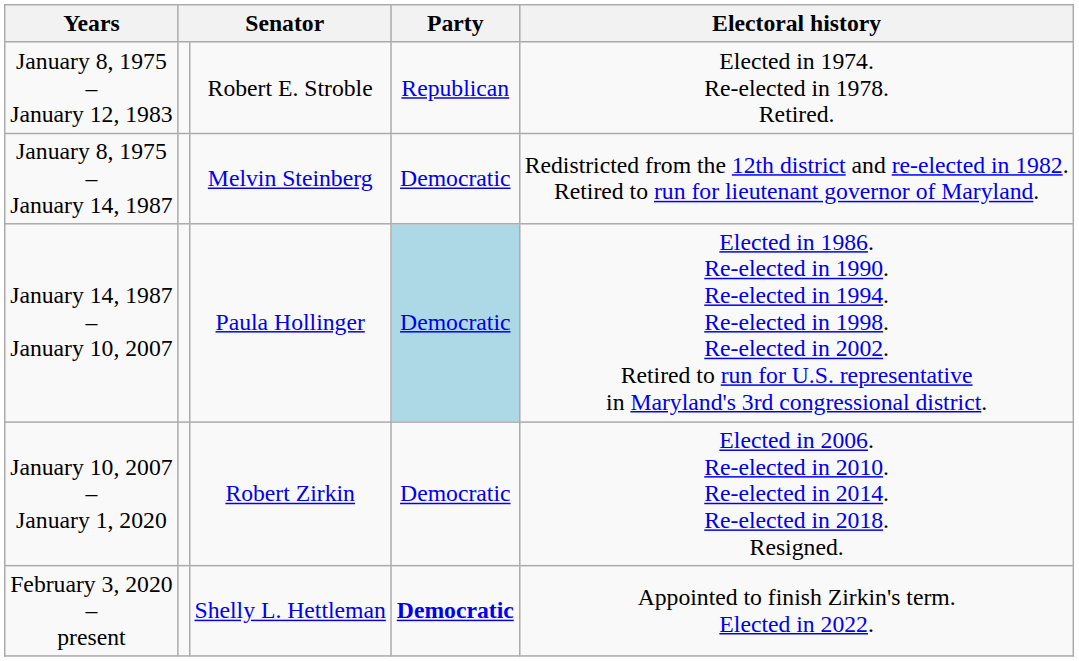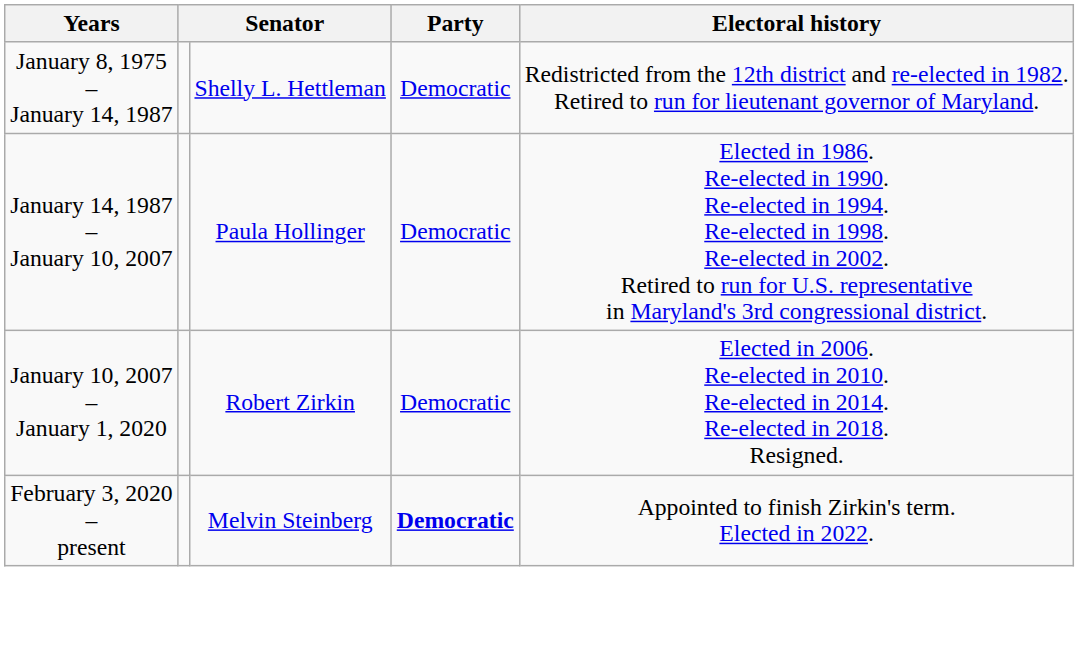- row: January 8, 1975 – January 12, 1983 | Robert E. Stroble | Republican | Elected in 1974. Re-elected in 1978. Retired.
January 8, 1975 – January 14, 1987 | column 3: Melvin Steinberg -> Shelly L. Hettleman
January 14, 1987 – January 10, 2007 | Party: lightblue background -> no background
February 3, 2020 – present | column 3: Shelly L. Hettleman -> Melvin Steinberg
